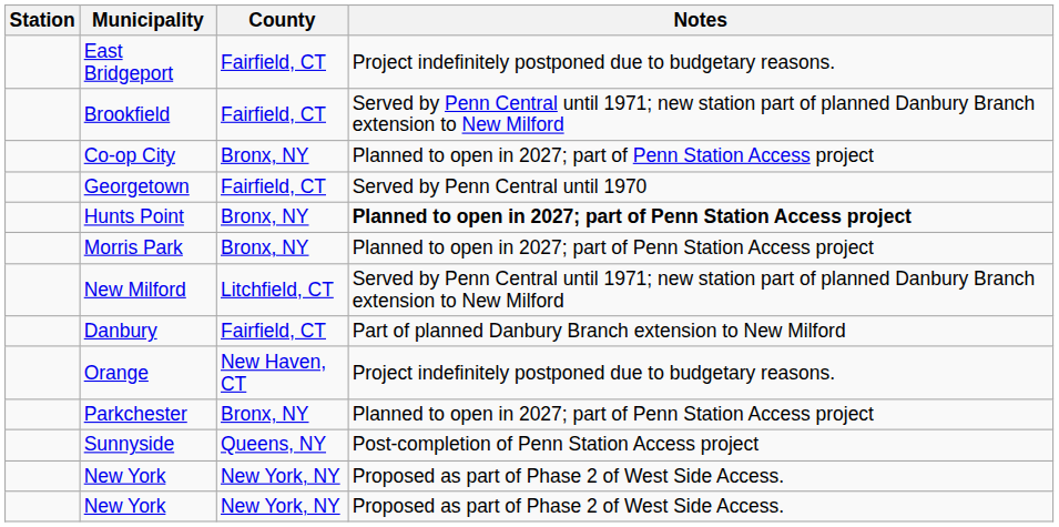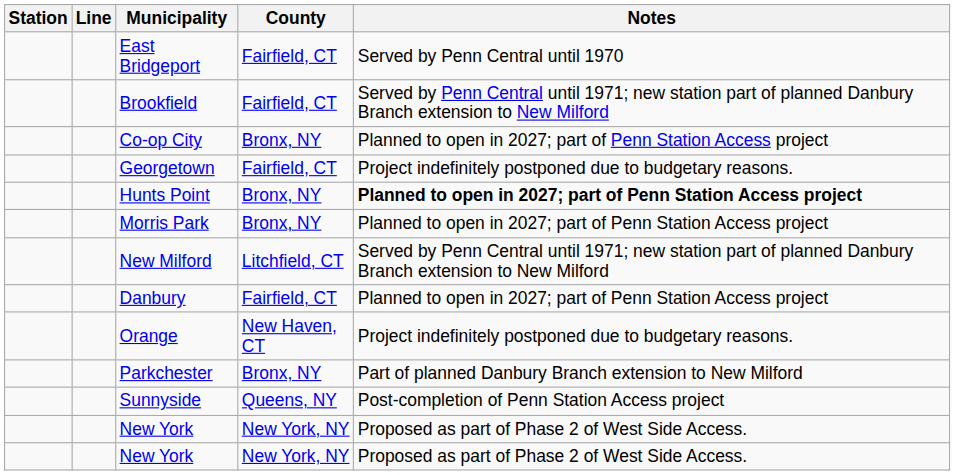+ column: Line
East Bridgeport | Notes: Project indefinitely postponed due to budgetary reasons. -> Served by Penn Central until 1970
Georgetown | Notes: Served by Penn Central until 1970 -> Project indefinitely postponed due to budgetary reasons.
Danbury | Notes: Part of planned Danbury Branch extension to New Milford -> Planned to open in 2027; part of Penn Station Access project
Parkchester | Notes: Planned to open in 2027; part of Penn Station Access project -> Part of planned Danbury Branch extension to New Milford
